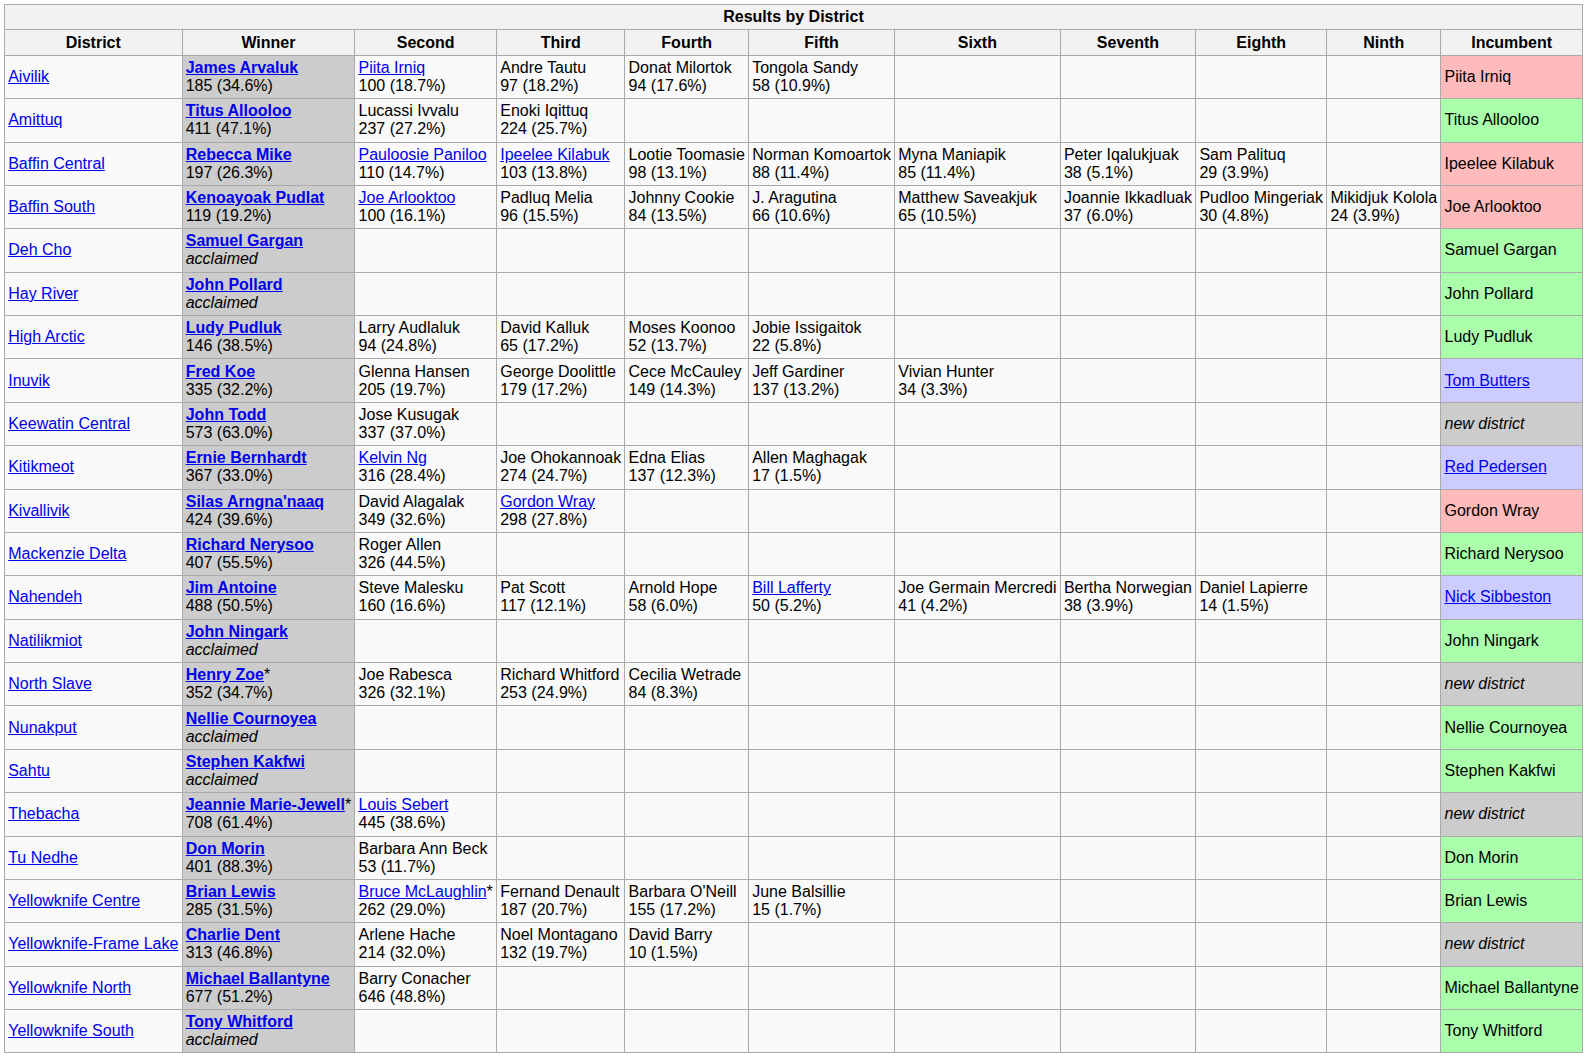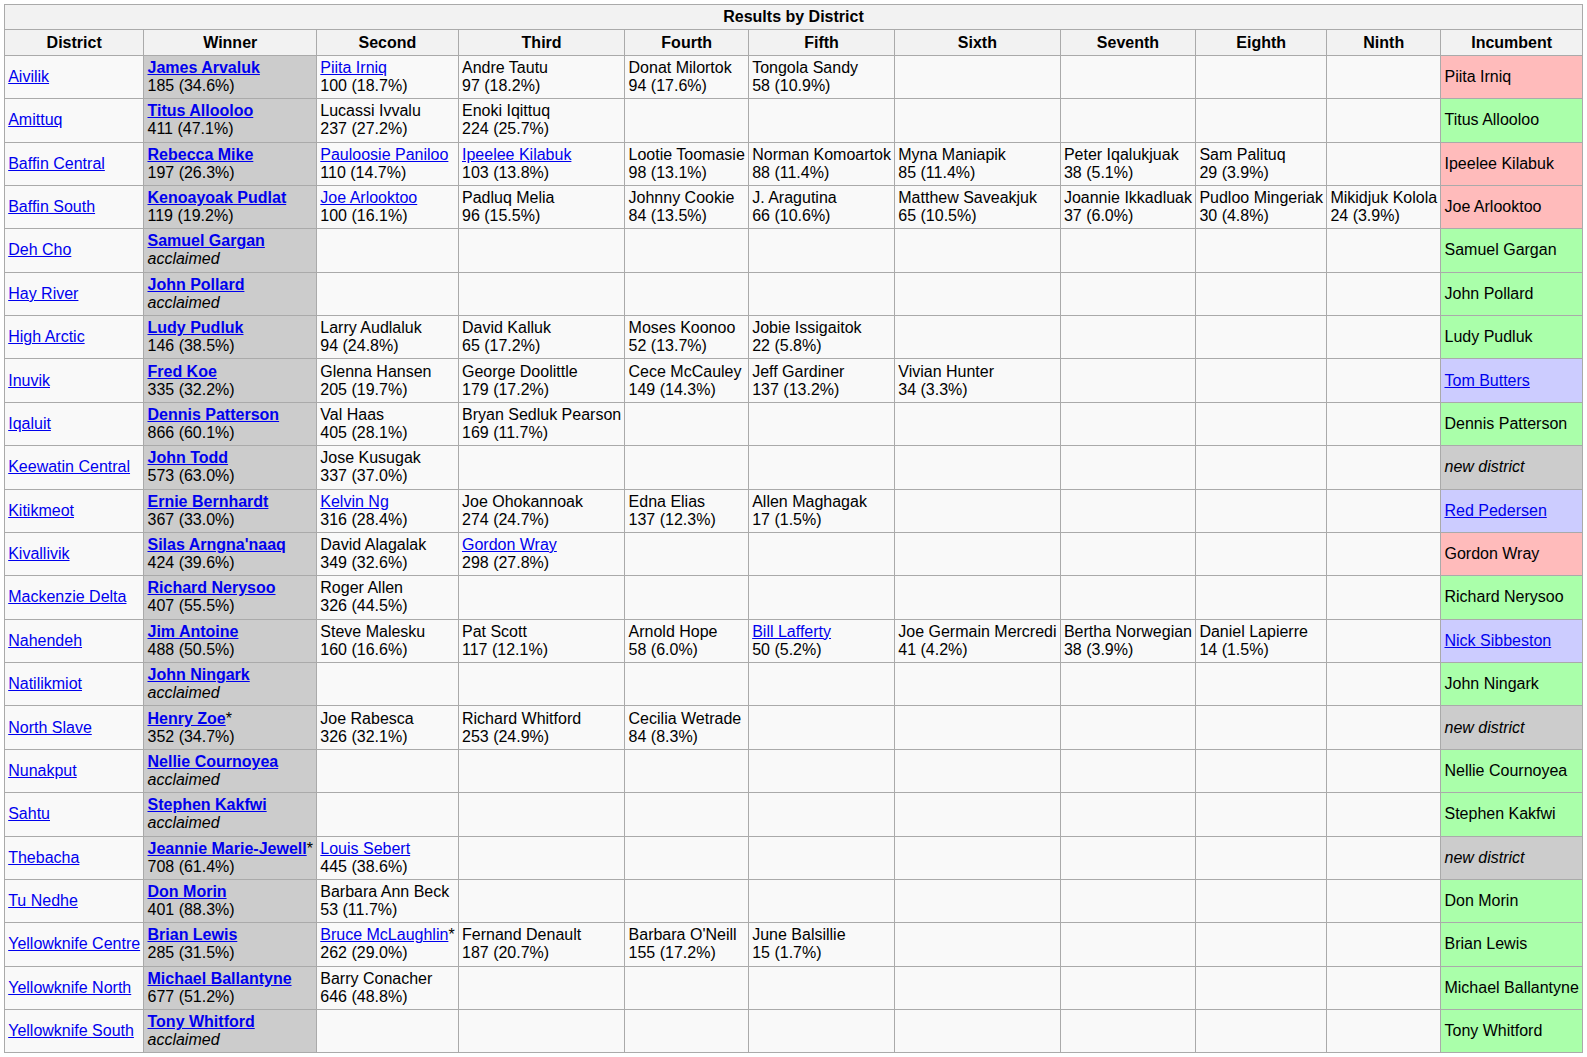+ row: Iqaluit | Dennis Patterson 866 (60.1%) | Val Haas 405 (28.1%) | Bryan Sedluk Pearson 169 (11.7%) | Dennis Patterson
- row: Yellowknife-Frame Lake | Charlie Dent 313 (46.8%) | Arlene Hache 214 (32.0%) | Noel Montagano 132 (19.7%) | David Barry 10 (1.5%) | new district
